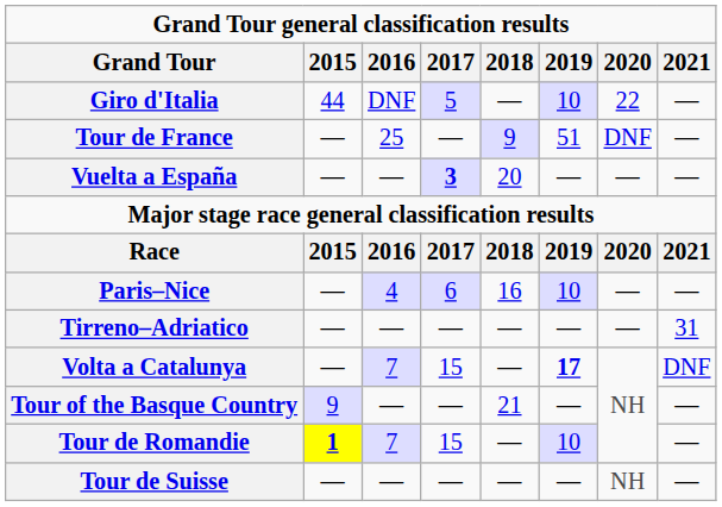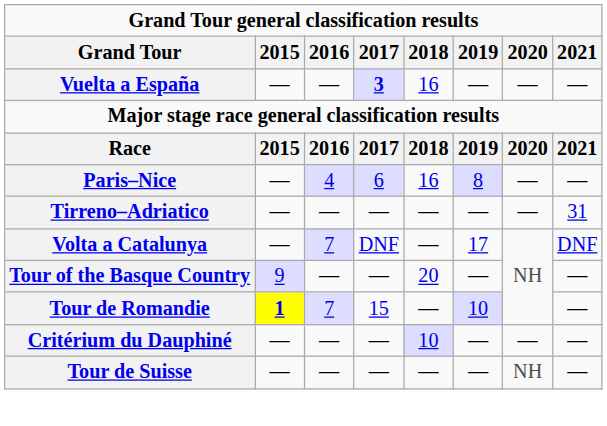- row: Giro d'Italia | 44 | DNF | 5 | — | 10 | 22 | —
- row: Tour de France | — | 25 | — | 9 | 51 | DNF | —
Vuelta a España | 2018: 20 -> 16
Paris–Nice | 2019: 10 -> 8
Volta a Catalunya | 2017: 15 -> DNF
Volta a Catalunya | 2019: bold -> normal
Tour of the Basque Country | 2018: 21 -> 20
+ row: Critérium du Dauphiné | — | — | — | 10 | — | — | —
